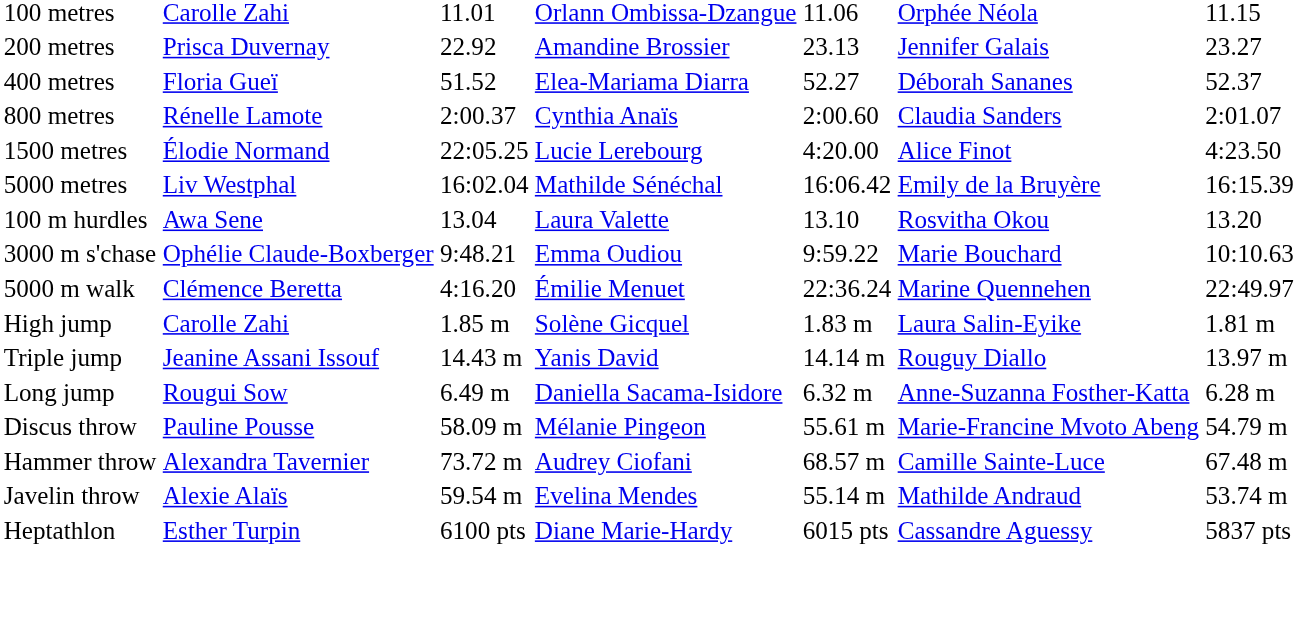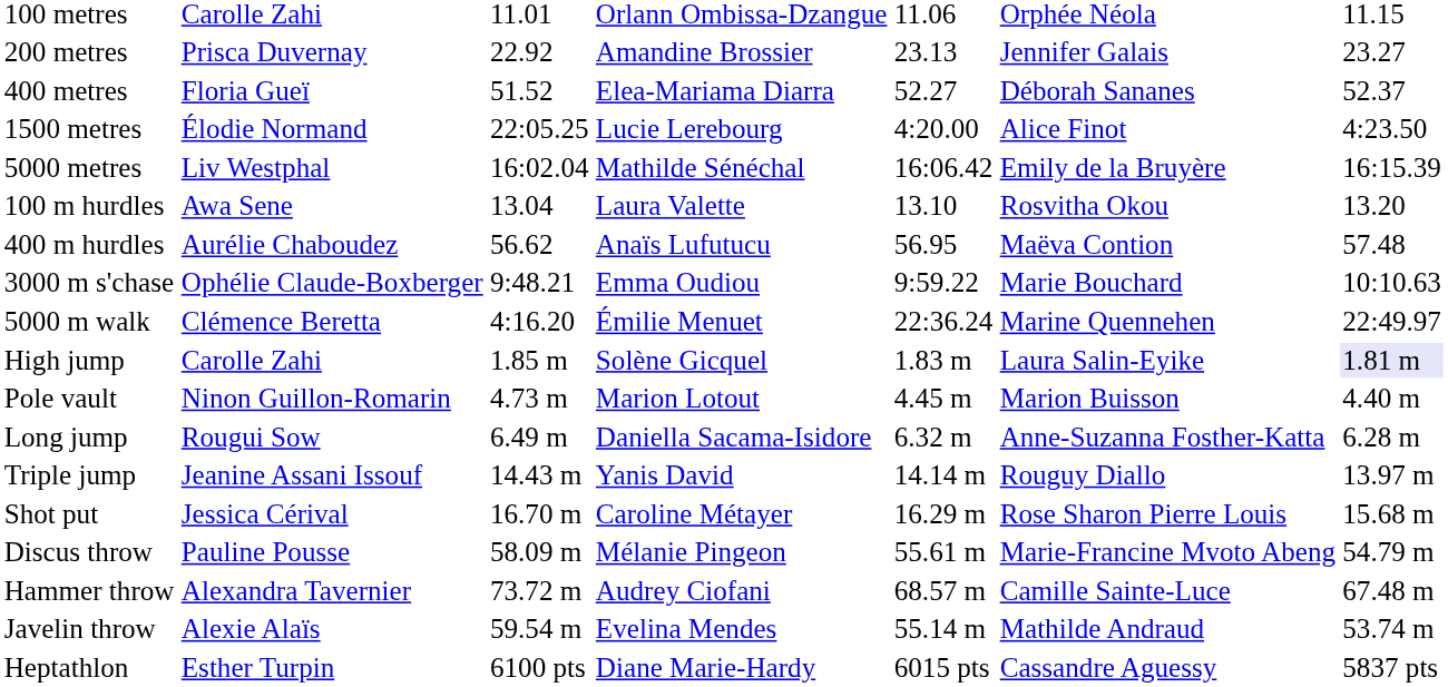- row: 800 metres | Rénelle Lamote | 2:00.37 | Cynthia Anaïs | 2:00.60 | Claudia Sanders | 2:01.07
+ row: 400 m hurdles | Aurélie Chaboudez | 56.62 | Anaïs Lufutucu | 56.95 | Maëva Contion | 57.48
High jump | column 7: no background -> lavender background
+ row: Pole vault | Ninon Guillon-Romarin | 4.73 m | Marion Lotout | 4.45 m | Marion Buisson | 4.40 m
rows swapped: Long jump <-> Triple jump
+ row: Shot put | Jessica Cérival | 16.70 m | Caroline Métayer | 16.29 m | Rose Sharon Pierre Louis | 15.68 m
